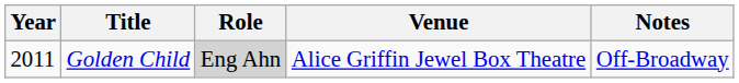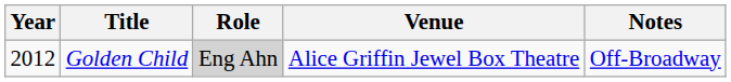Golden Child | Year: 2011 -> 2012
